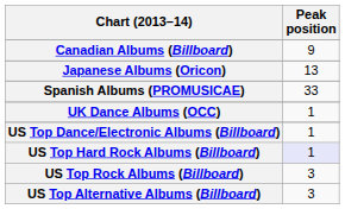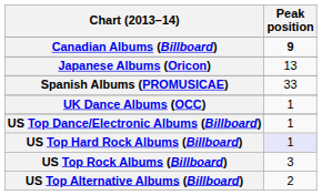Canadian Albums (Billboard) | Peak position: normal -> bold
US Top Alternative Albums (Billboard) | Peak position: 3 -> 2
